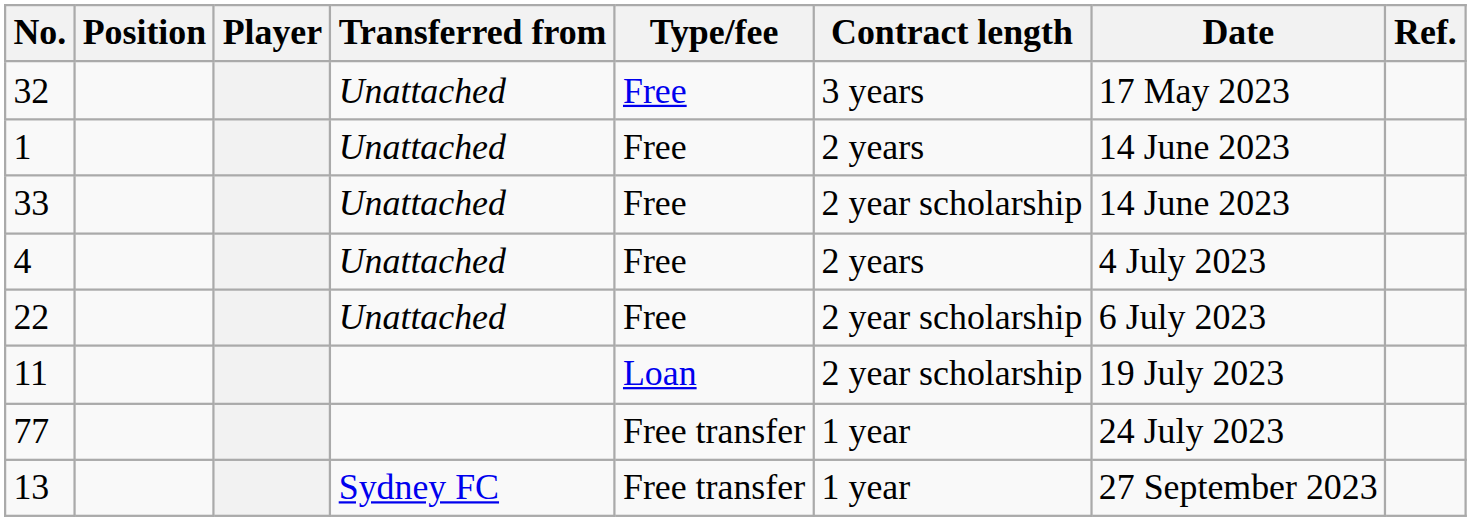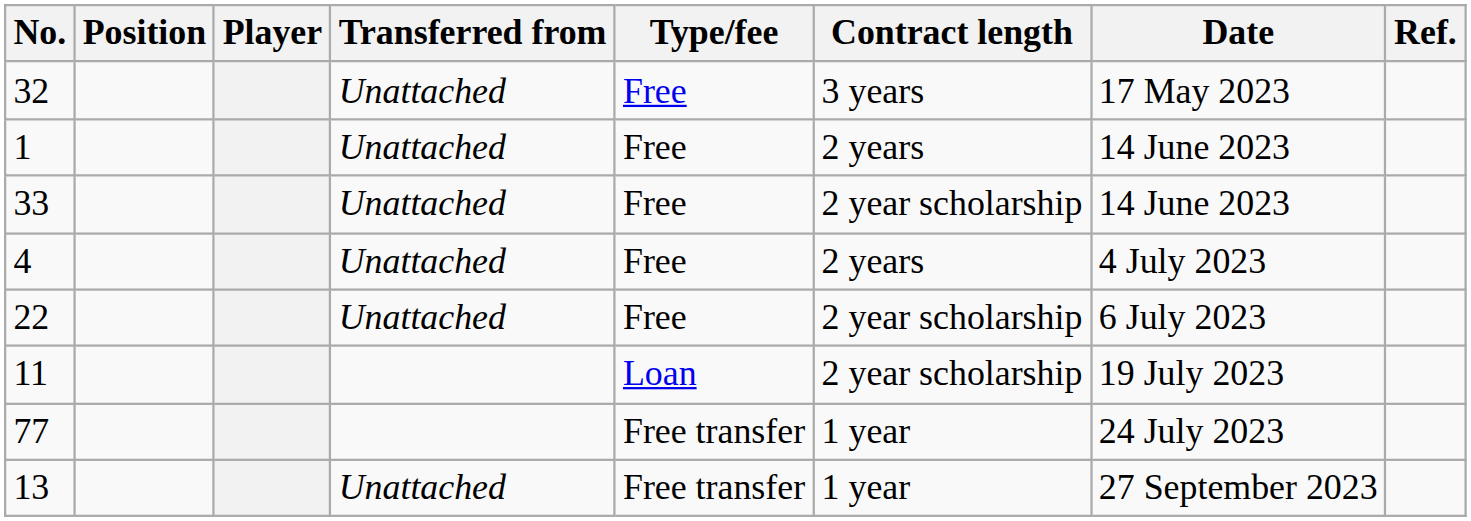13 | Transferred from: Sydney FC -> Unattached
